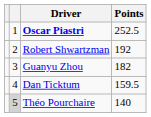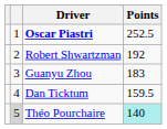Guanyu Zhou | Points: 182 -> 183
Théo Pourchaire | Points: no background -> paleturquoise background
